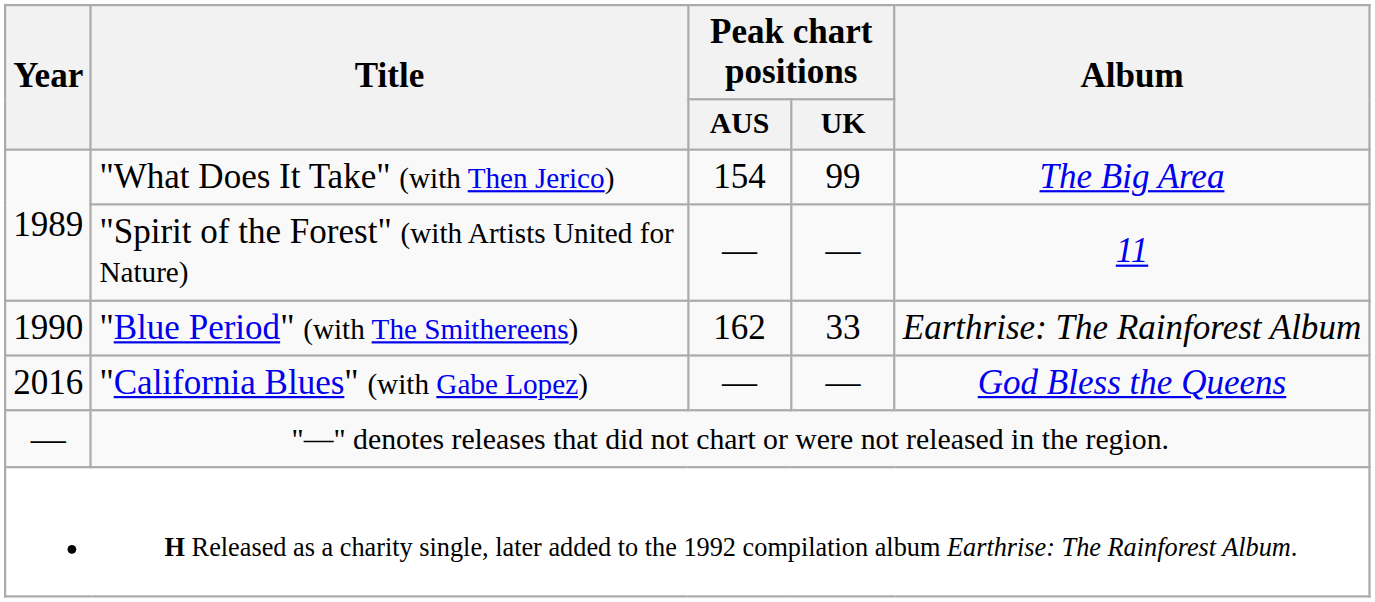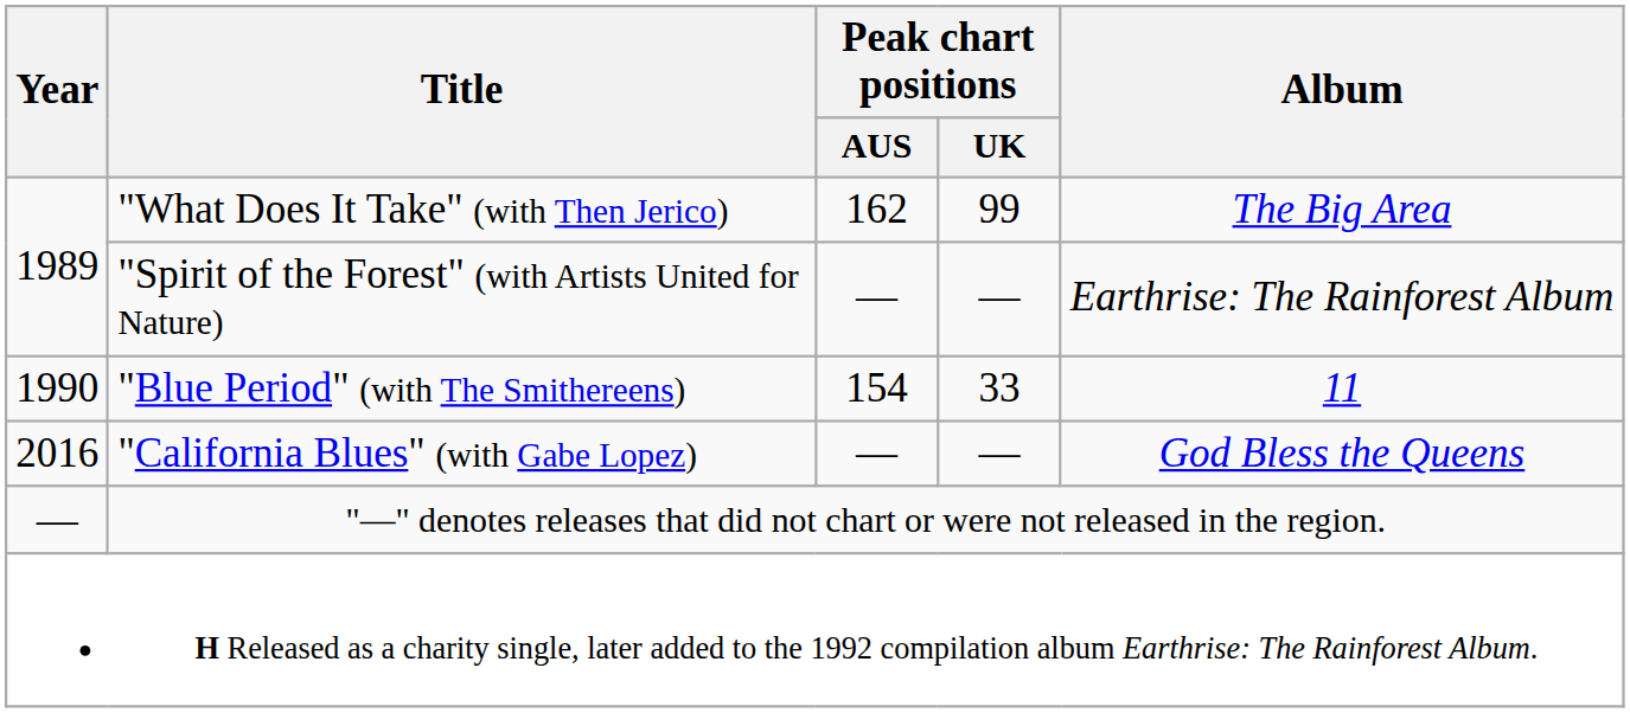"What Does It Take" (with Then Jerico) | Peak chart positions / AUS: 154 -> 162
"Spirit of the Forest" (with Artists United for Nature) | Album: 11 -> Earthrise: The Rainforest Album
"Blue Period" (with The Smithereens) | Peak chart positions / AUS: 162 -> 154
"Blue Period" (with The Smithereens) | Album: Earthrise: The Rainforest Album -> 11
